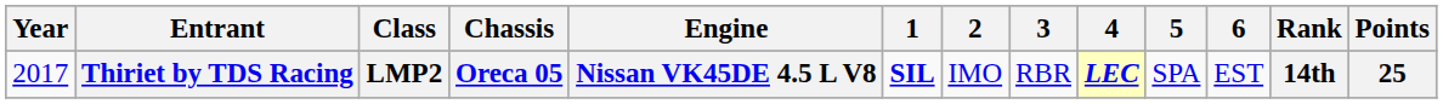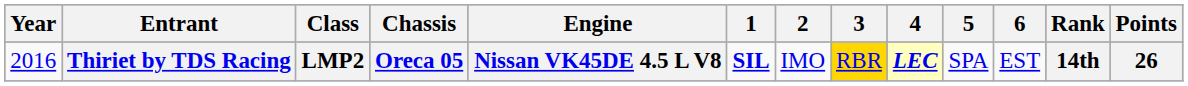Thiriet by TDS Racing | Year: 2017 -> 2016
Thiriet by TDS Racing | 3: no background -> gold background
Thiriet by TDS Racing | Points: 25 -> 26
